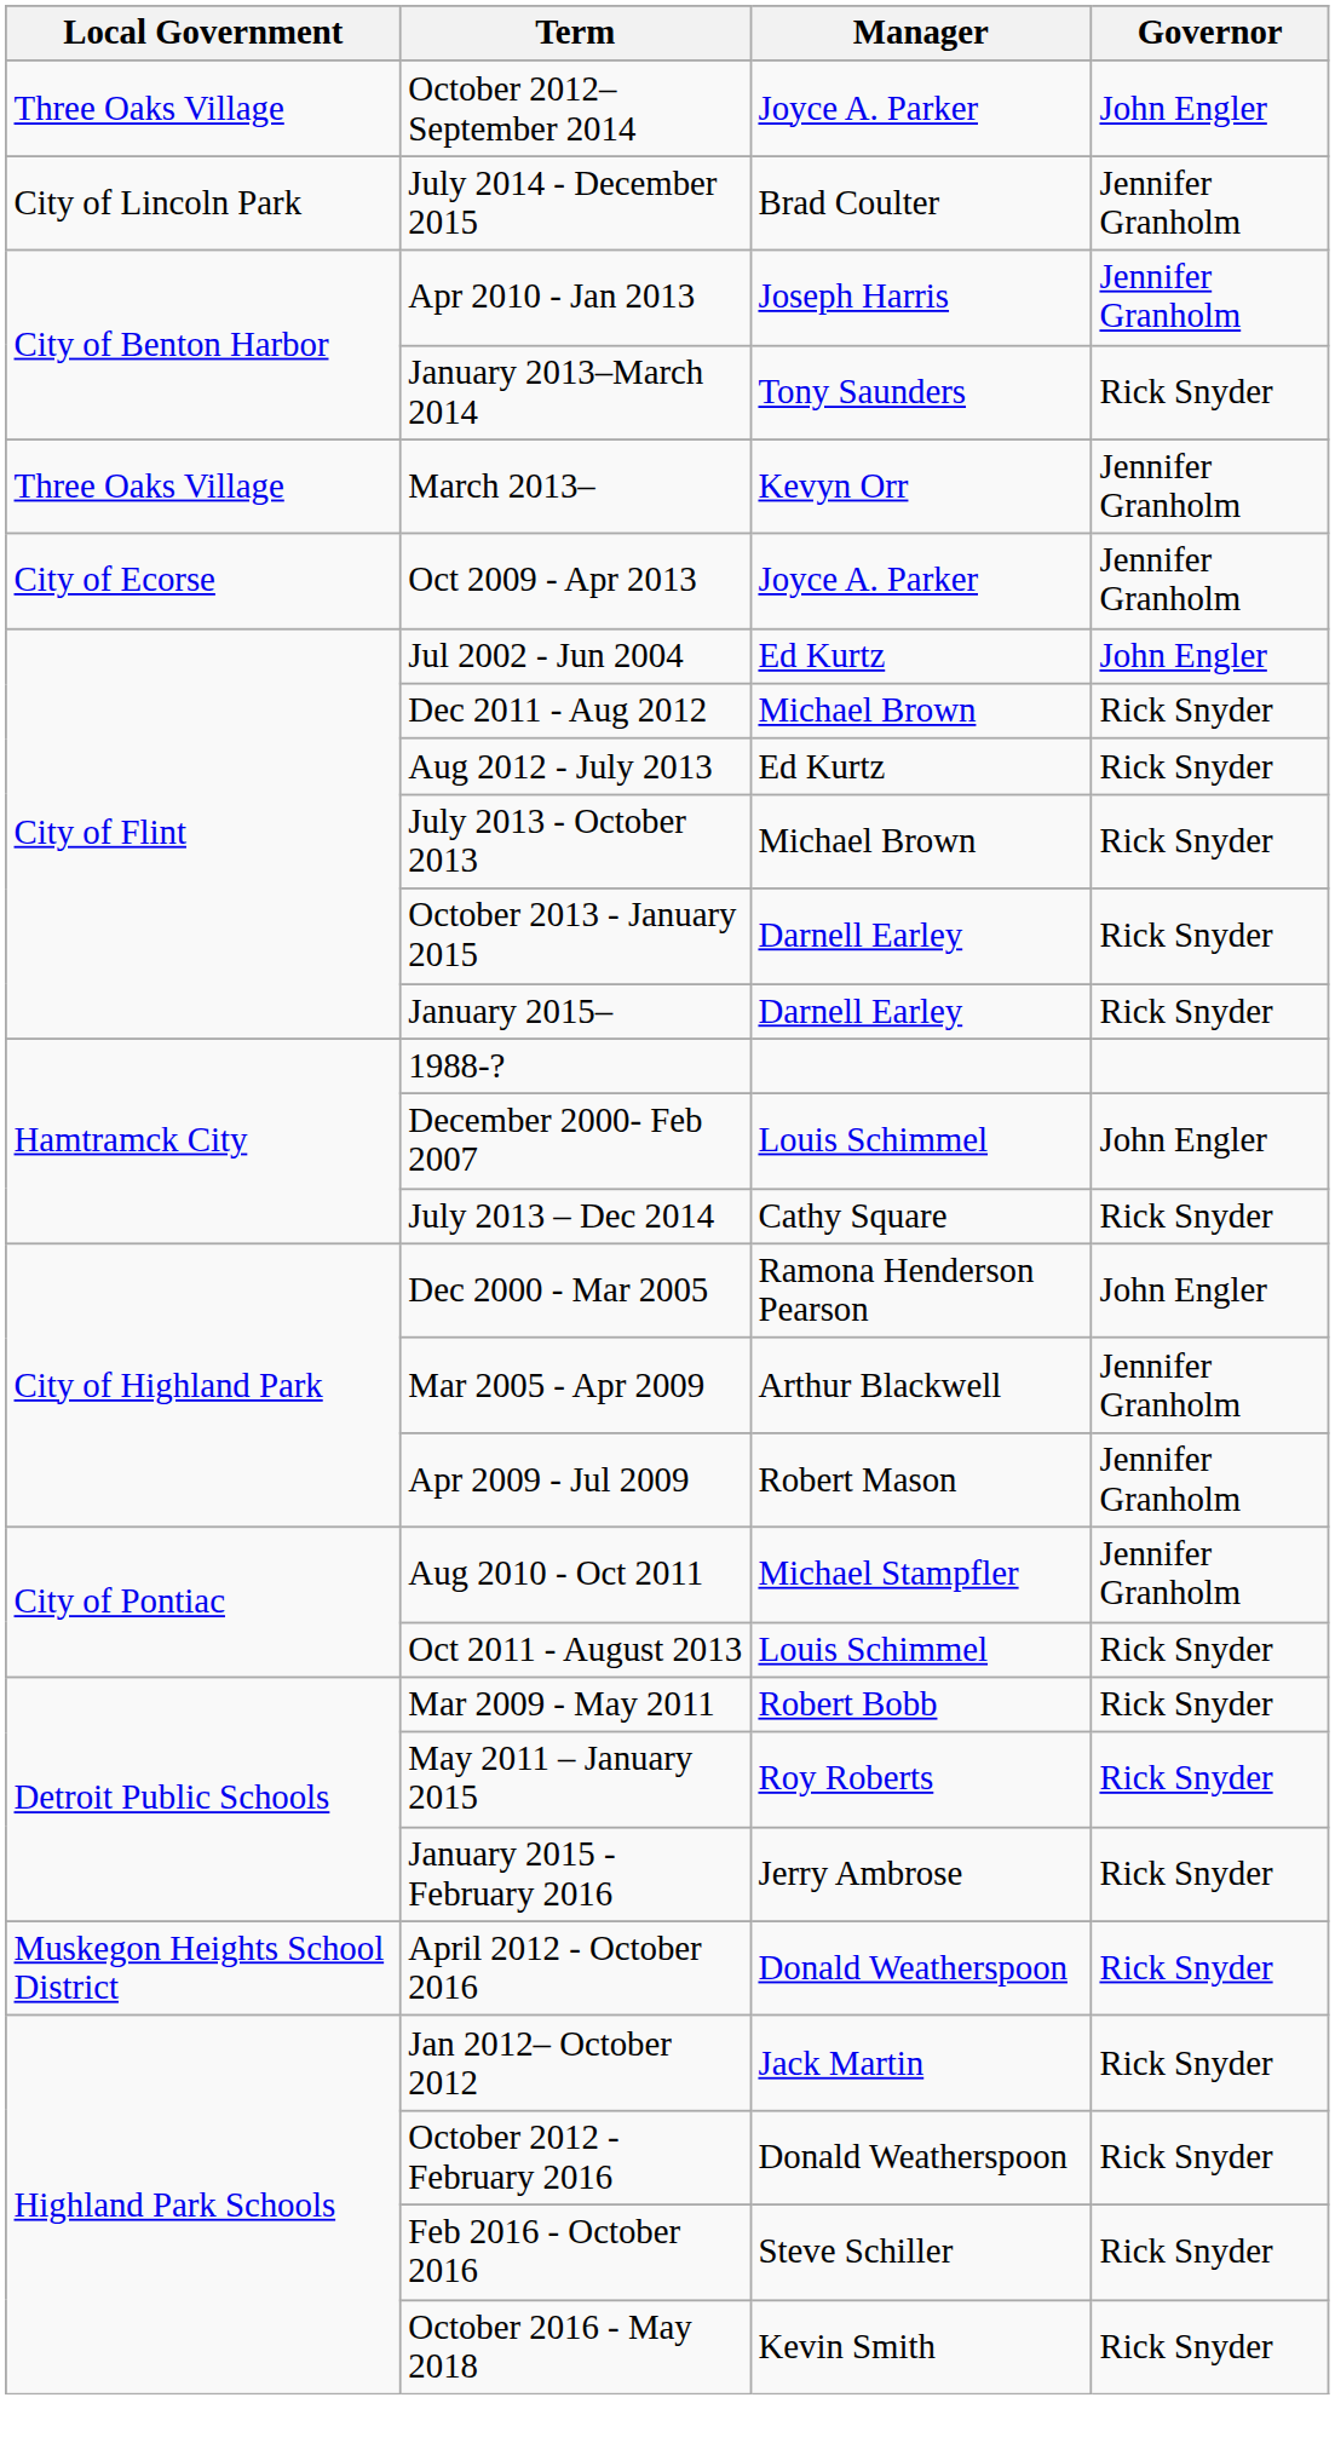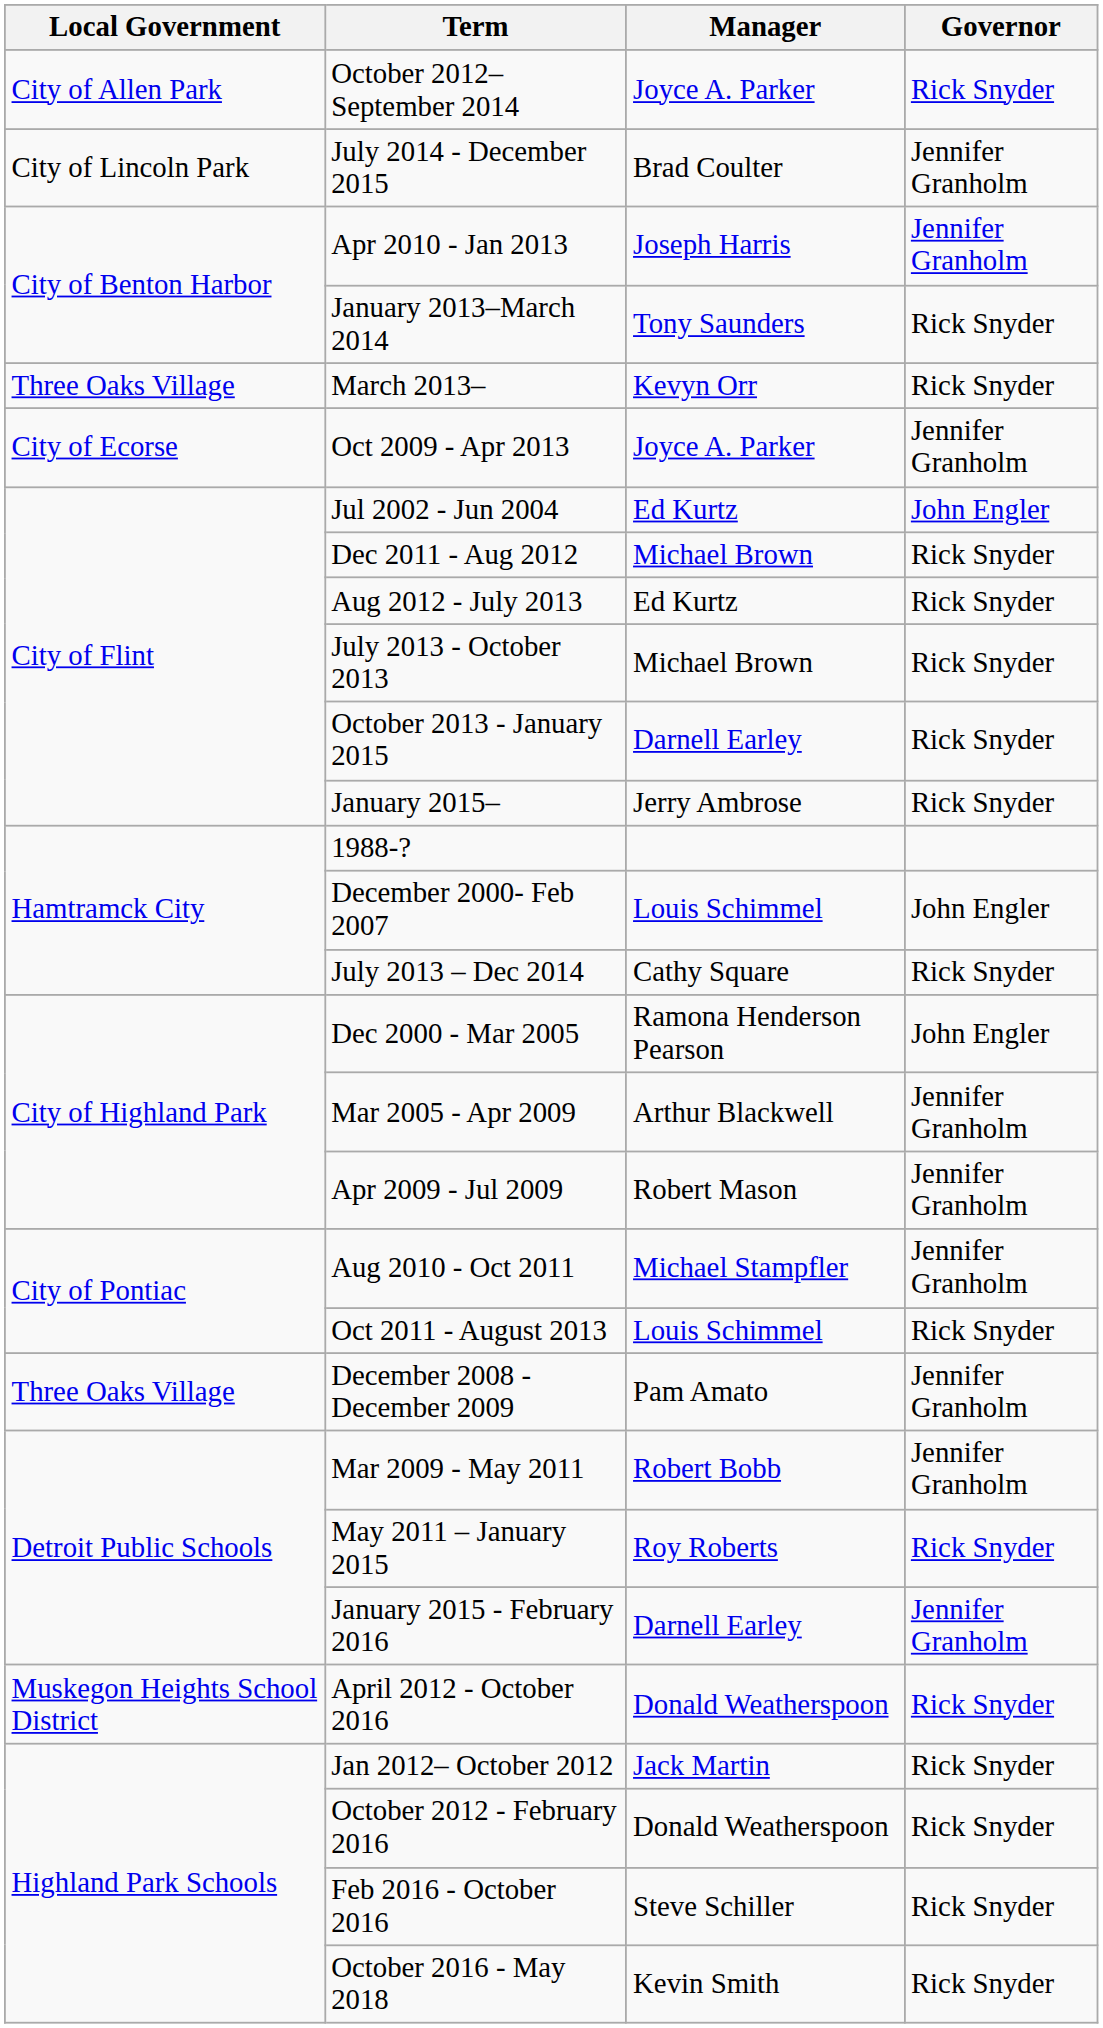October 2012–September 2014 | Local Government: Three Oaks Village -> City of Allen Park
October 2012–September 2014 | Governor: John Engler -> Rick Snyder
March 2013– | Governor: Jennifer Granholm -> Rick Snyder
January 2015– | Manager: Darnell Earley -> Jerry Ambrose
+ row: Three Oaks Village | December 2008 - December 2009 | Pam Amato | Jennifer Granholm
Mar 2009 - May 2011 | Governor: Rick Snyder -> Jennifer Granholm
January 2015 - February 2016 | Manager: Jerry Ambrose -> Darnell Earley
January 2015 - February 2016 | Governor: Rick Snyder -> Jennifer Granholm
